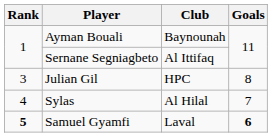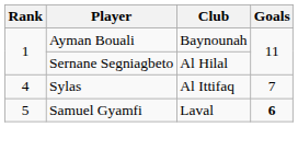Sernane Segniagbeto | Club: Al Ittifaq -> Al Hilal
- row: 3 | Julian Gil | HPC | 8
Sylas | Club: Al Hilal -> Al Ittifaq
Samuel Gyamfi | Rank: bold -> normal
